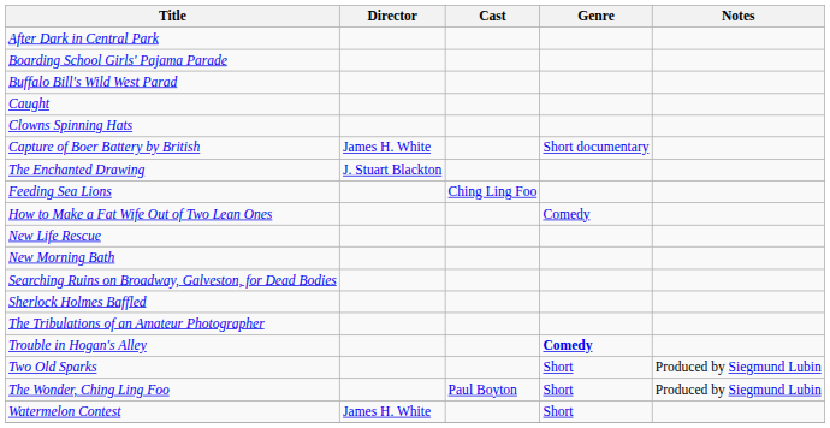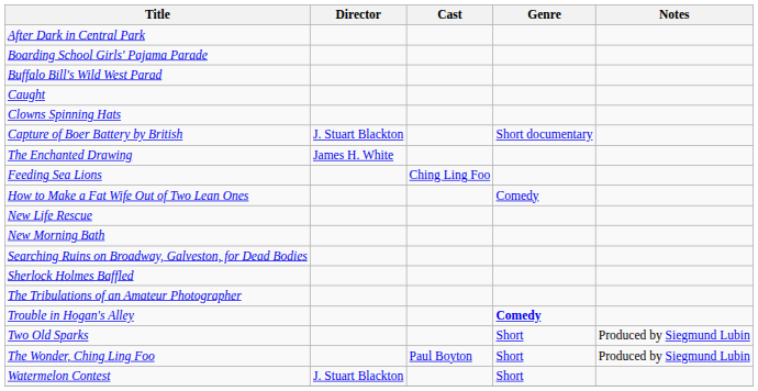Capture of Boer Battery by British | Director: James H. White -> J. Stuart Blackton
The Enchanted Drawing | Director: J. Stuart Blackton -> James H. White
Watermelon Contest | Director: James H. White -> J. Stuart Blackton
